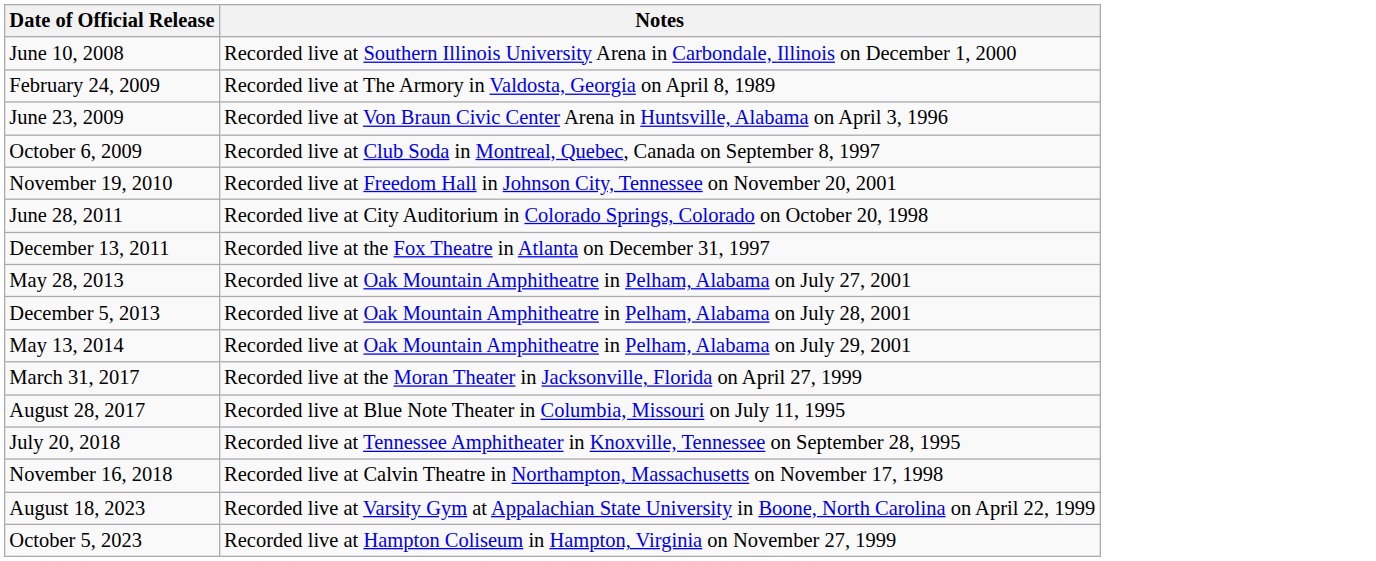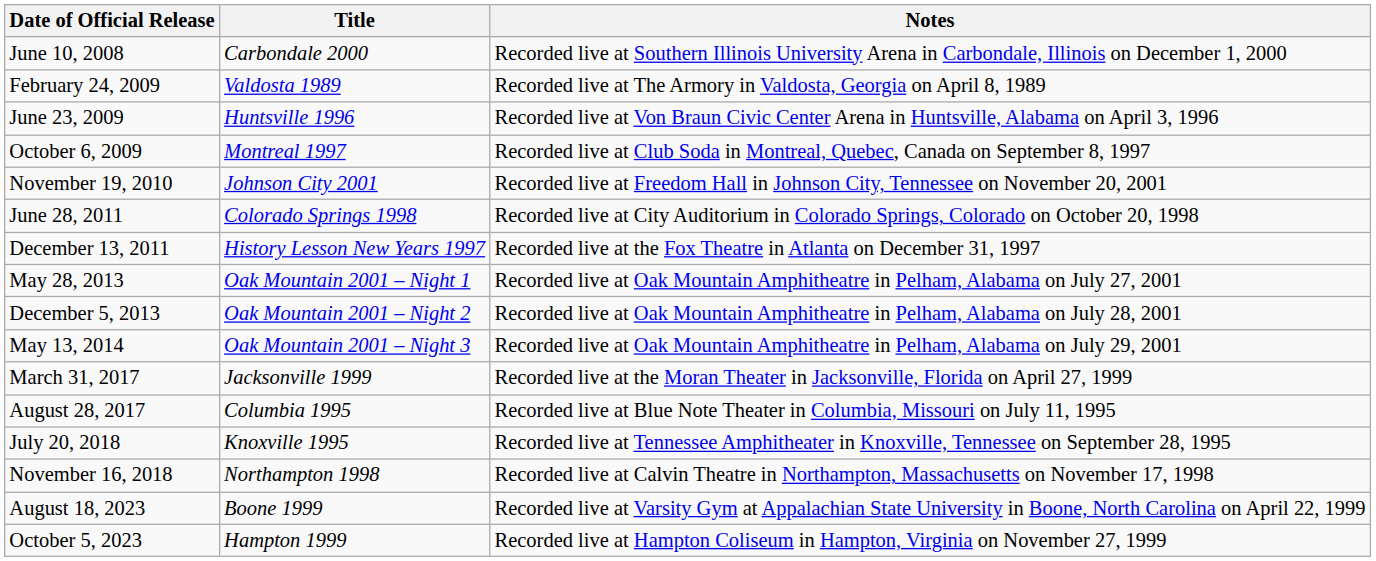+ column: Title | Carbondale 2000 | Valdosta 1989 | Huntsville 1996 | Montreal 1997 | Johnson City 2001 | Colorado Springs 1998 | History Lesson New Years 1997 | Oak Mountain 2001 – Night 1 | Oak Mountain 2001 – Night 2 | Oak Mountain 2001 – Night 3 | Jacksonville 1999 | Columbia 1995 | Knoxville 1995 | Northampton 1998 | Boone 1999 | Hampton 1999
